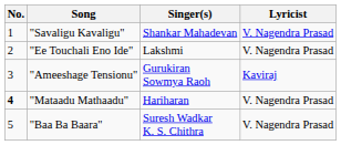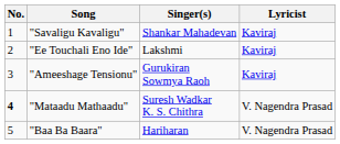"Savaligu Kavaligu" | Lyricist: V. Nagendra Prasad -> Kaviraj
"Ee Touchali Eno Ide" | Lyricist: V. Nagendra Prasad -> Kaviraj
"Mataadu Mathaadu" | Singer(s): Hariharan -> Suresh Wadkar K. S. Chithra
"Baa Ba Baara" | Singer(s): Suresh Wadkar K. S. Chithra -> Hariharan
